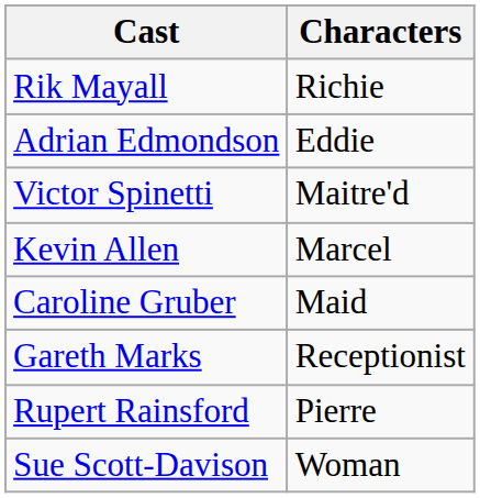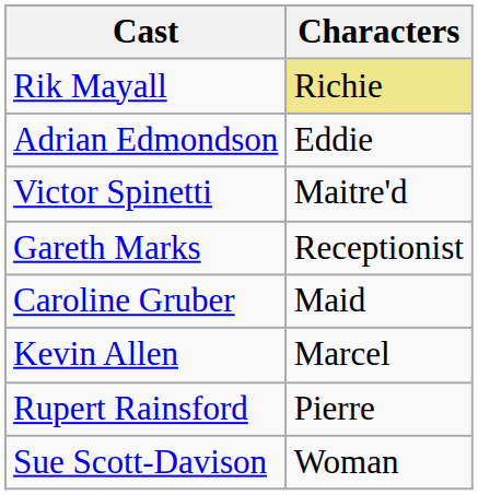Rik Mayall | Characters: no background -> khaki background
rows swapped: Kevin Allen <-> Gareth Marks
